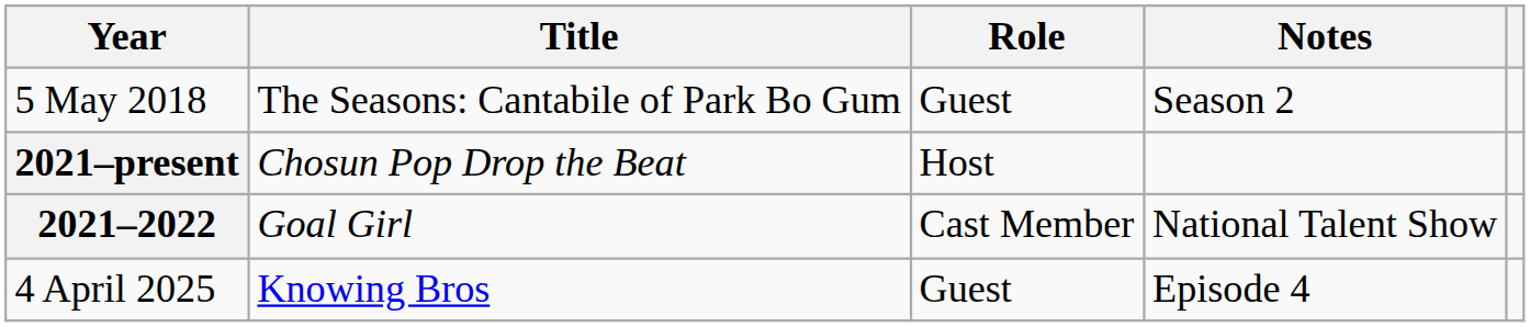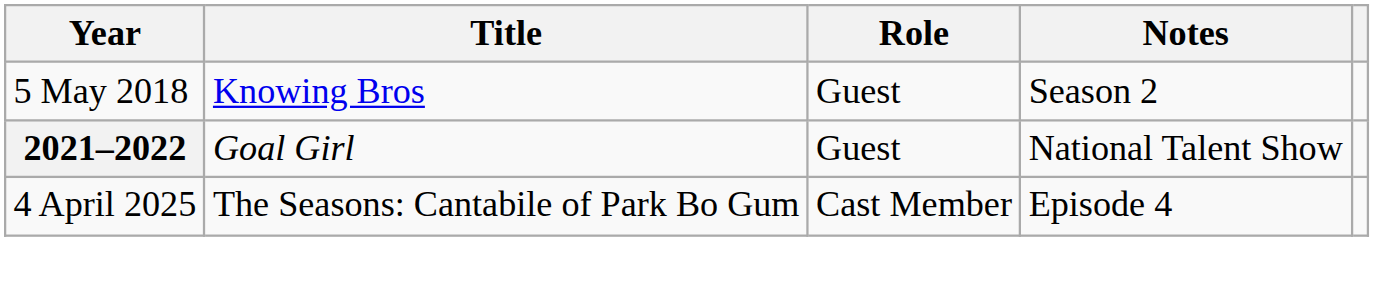5 May 2018 | Title: The Seasons: Cantabile of Park Bo Gum -> Knowing Bros
- row: 2021–present | Chosun Pop Drop the Beat | Host
2021–2022 | Role: Cast Member -> Guest
4 April 2025 | Title: Knowing Bros -> The Seasons: Cantabile of Park Bo Gum
4 April 2025 | Role: Guest -> Cast Member
